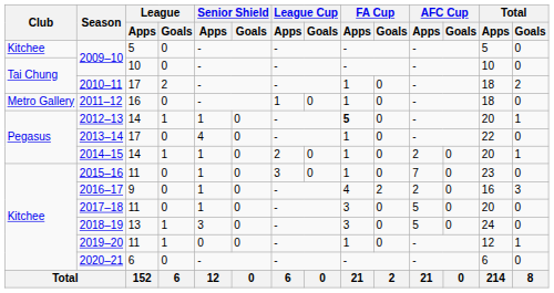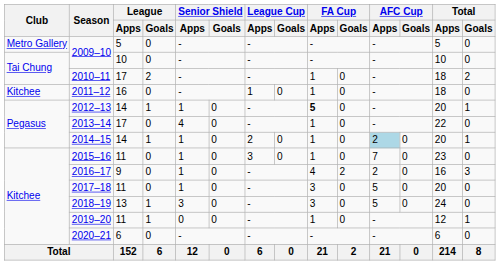2009–10 / 5 | Club: Kitchee -> Metro Gallery
2011–12 | Club: Metro Gallery -> Kitchee
2014–15 | AFC Cup / Apps: no background -> lightblue background
